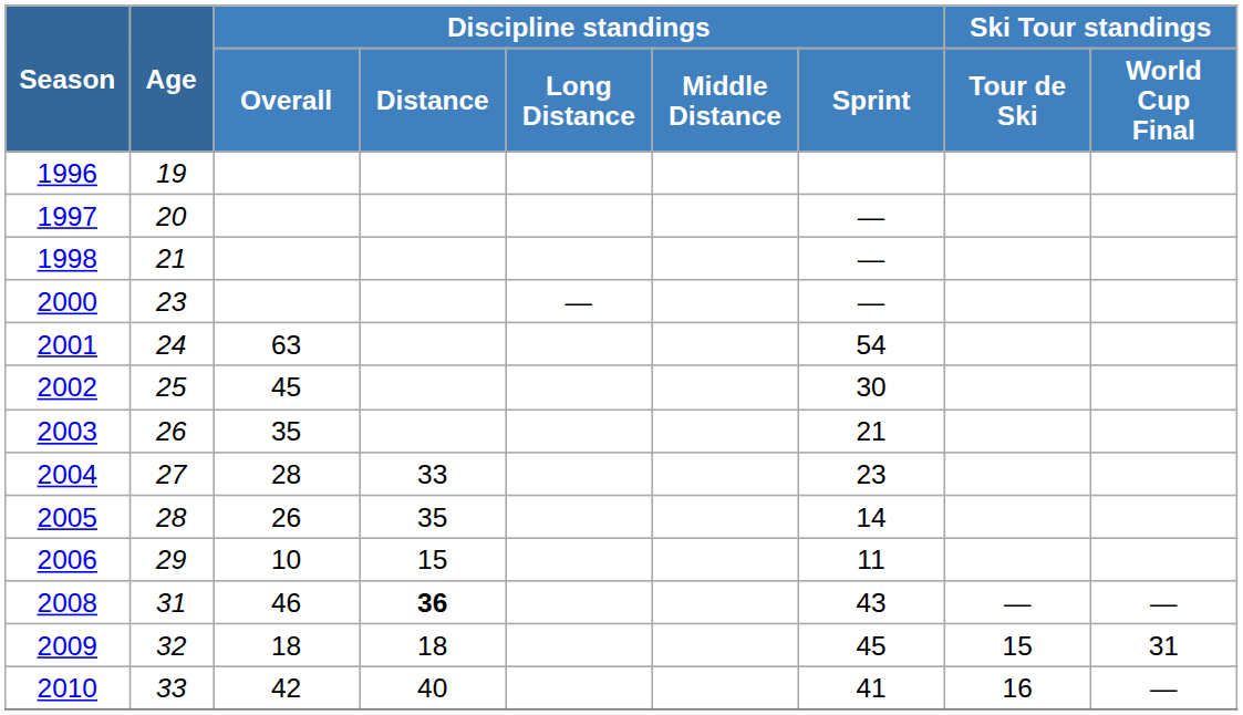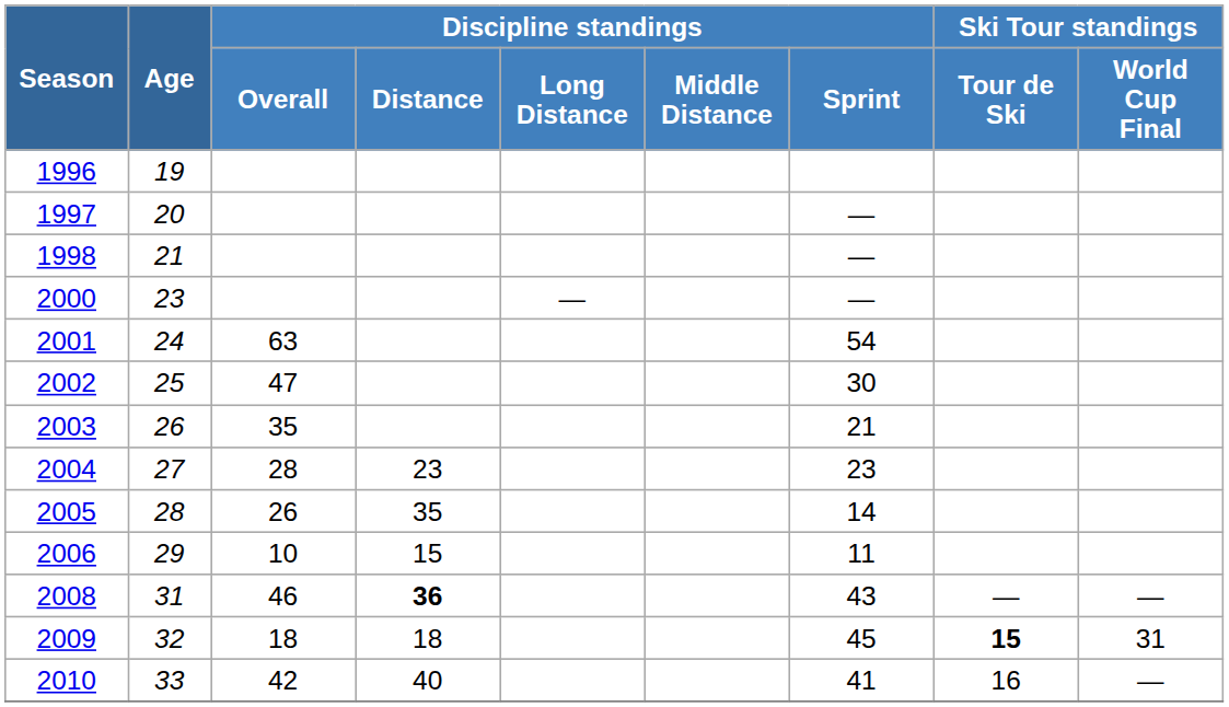2002 | Discipline standings / Overall: 45 -> 47
2004 | Discipline standings / Distance: 33 -> 23
2009 | Ski Tour standings / Tour de Ski: normal -> bold
